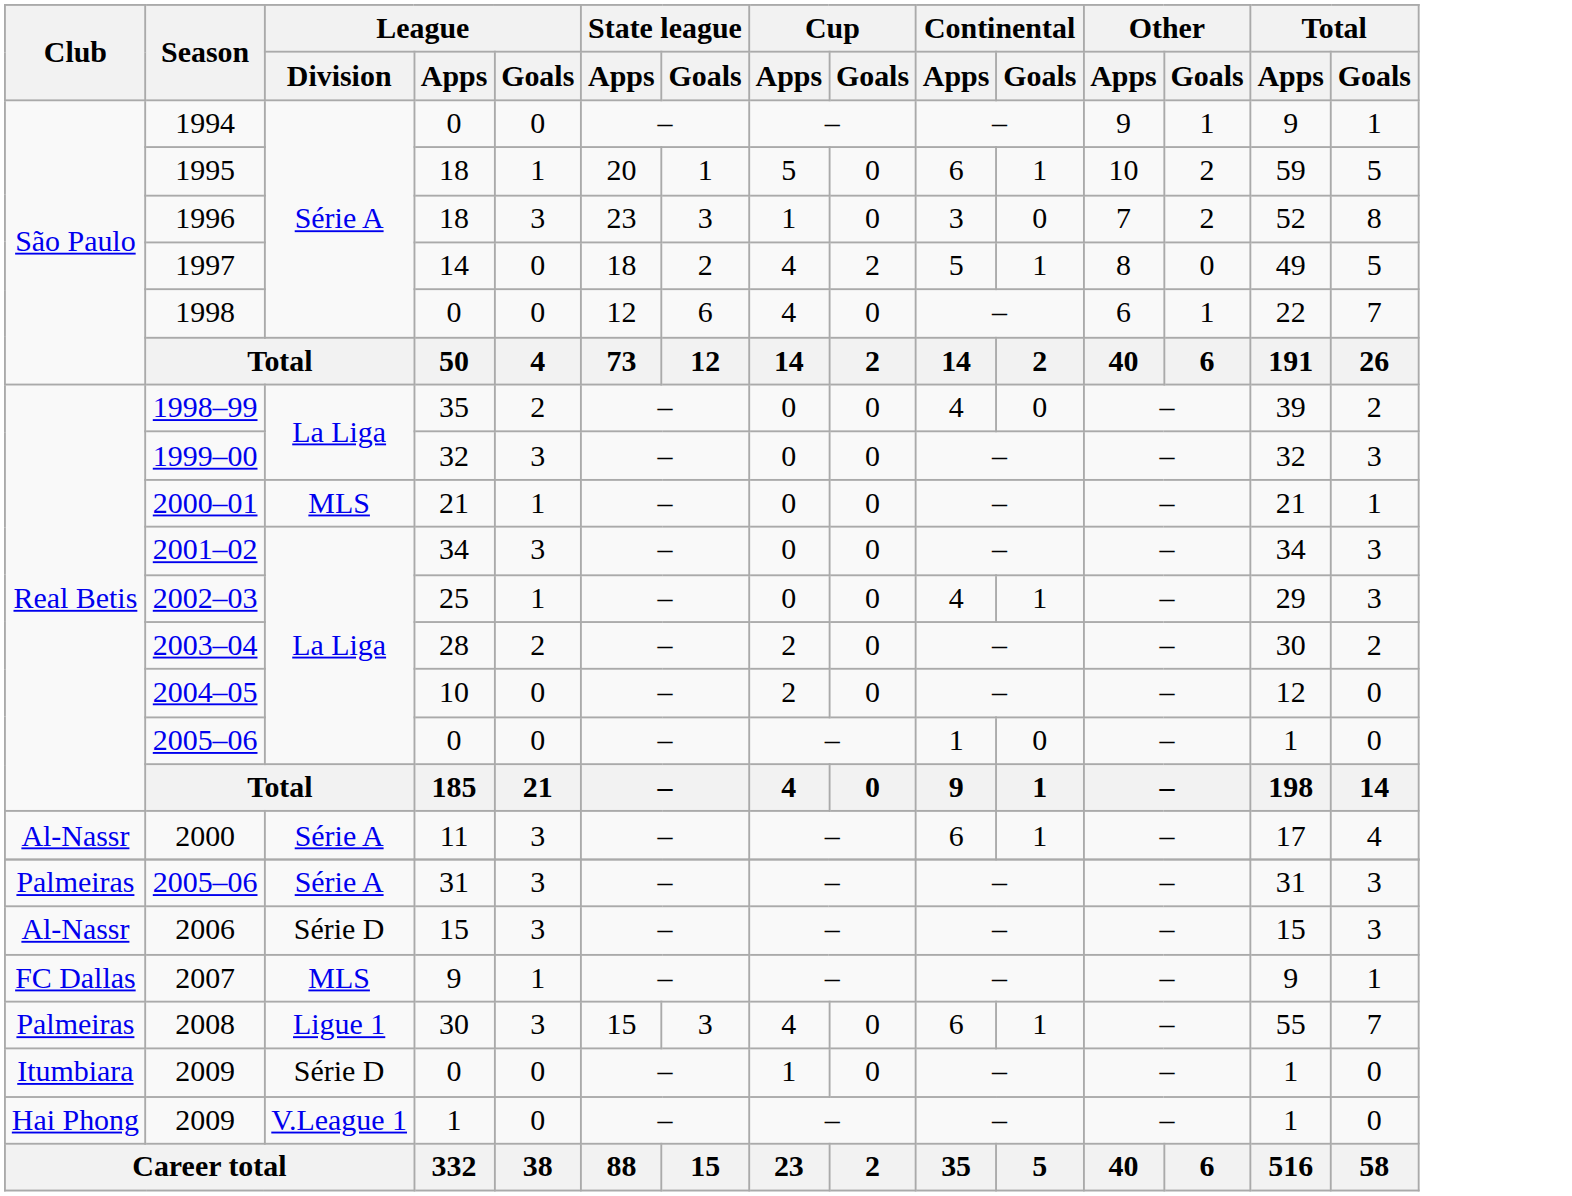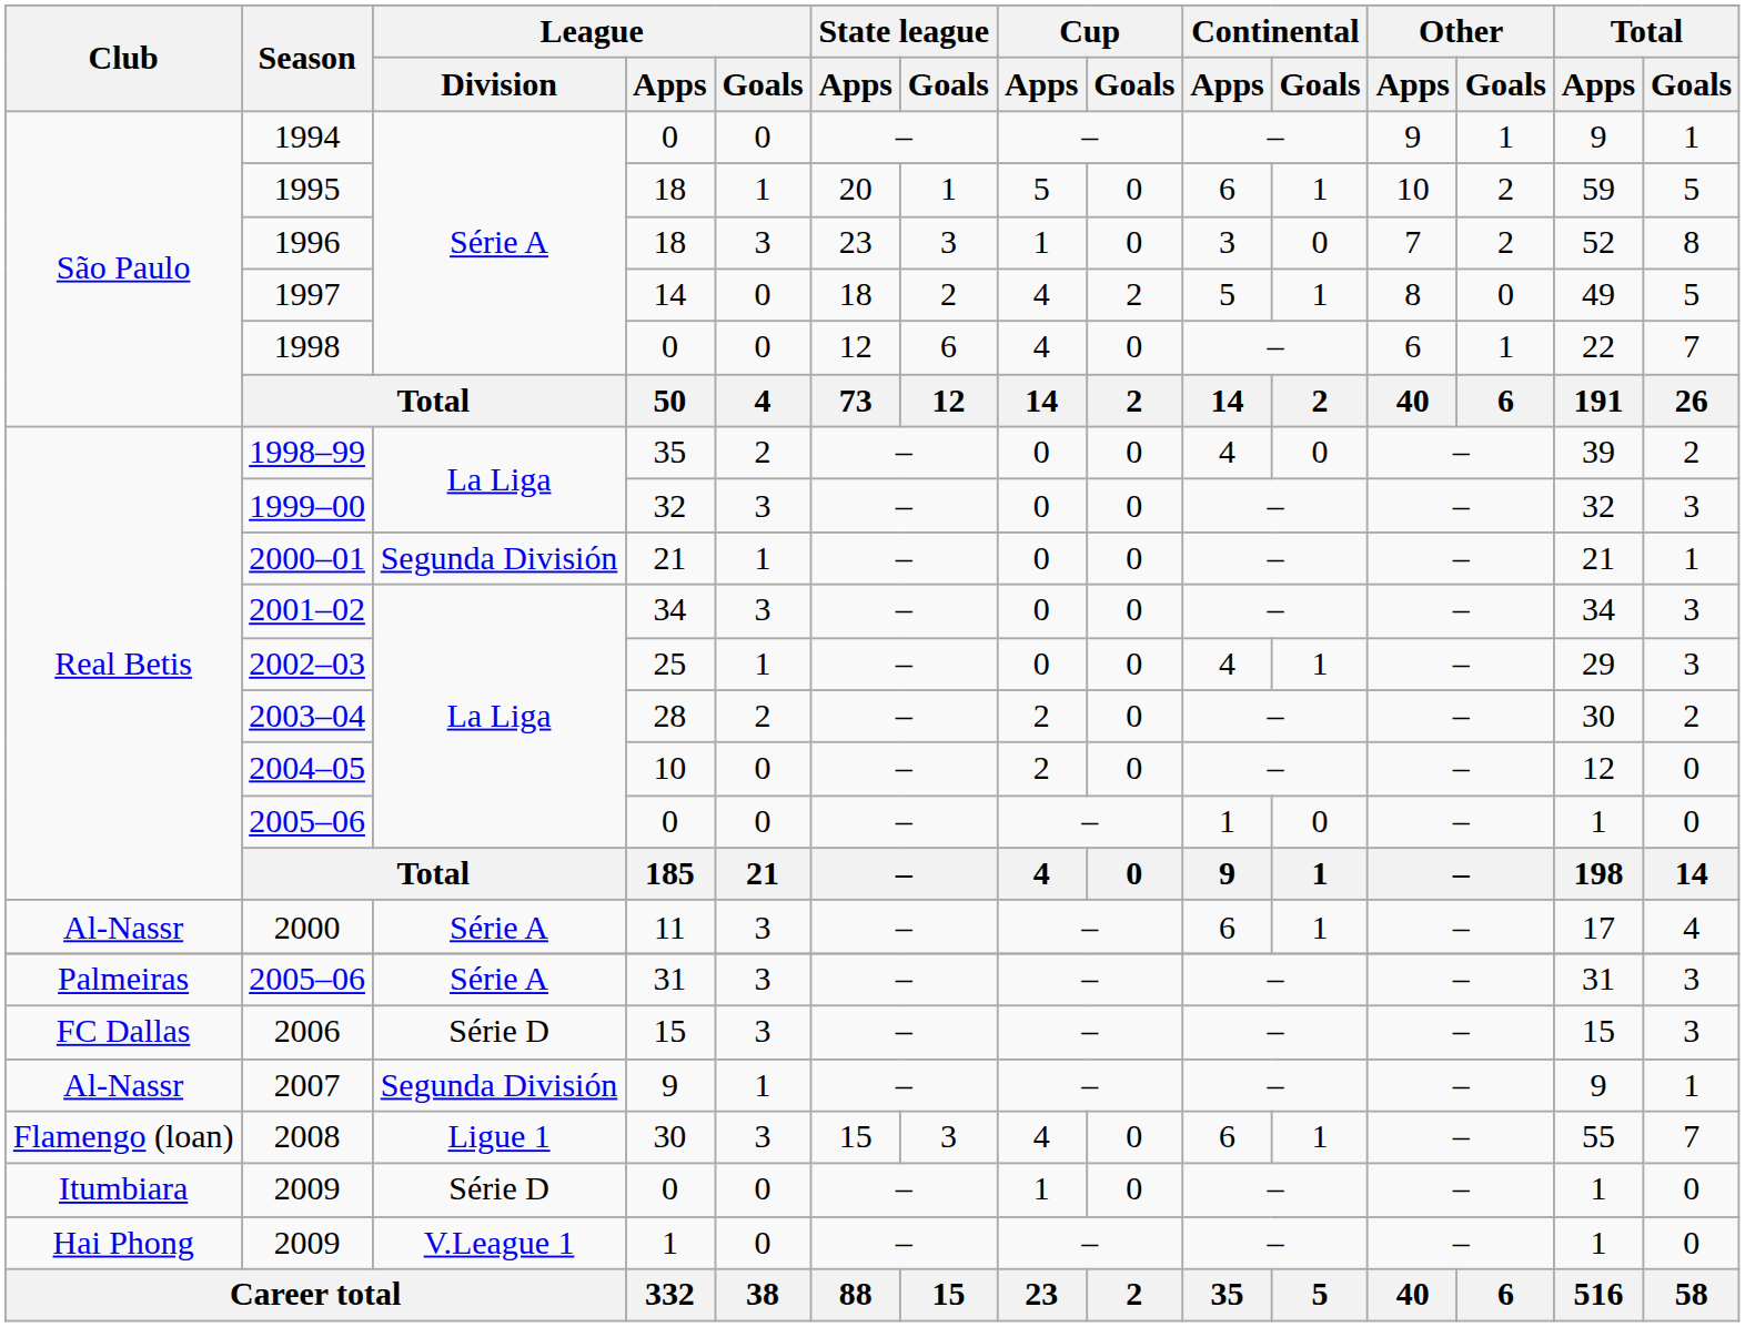2000–01 | League / Division: MLS -> Segunda División
2006 | Club: Al-Nassr -> FC Dallas
2007 | Club: FC Dallas -> Al-Nassr
2007 | League / Division: MLS -> Segunda División
2008 | Club: Palmeiras -> Flamengo (loan)
